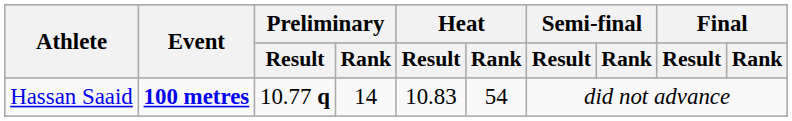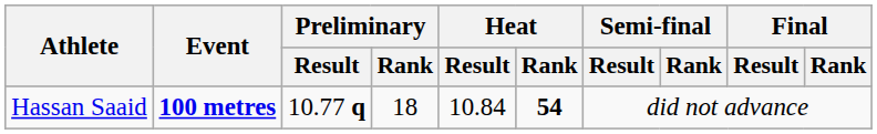Hassan Saaid | Preliminary / Rank: 14 -> 18
Hassan Saaid | Heat / Result: 10.83 -> 10.84
Hassan Saaid | Heat / Rank: normal -> bold
